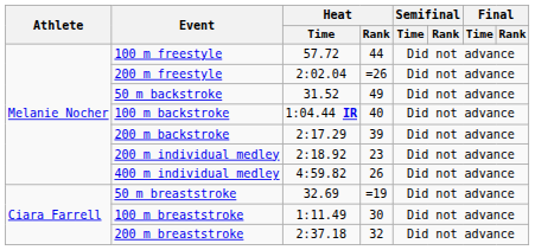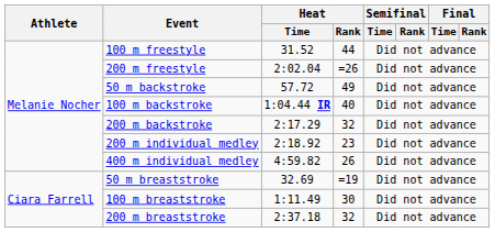100 m freestyle | Heat / Time: 57.72 -> 31.52
50 m backstroke | Heat / Time: 31.52 -> 57.72
200 m backstroke | Heat / Rank: 39 -> 32
